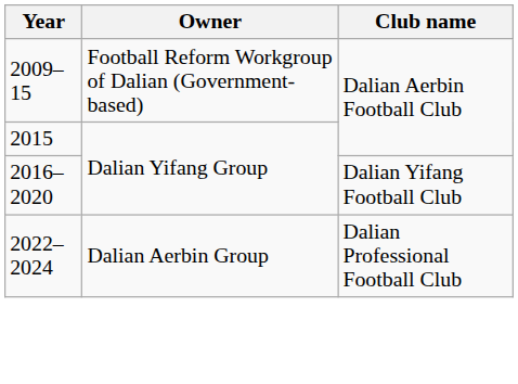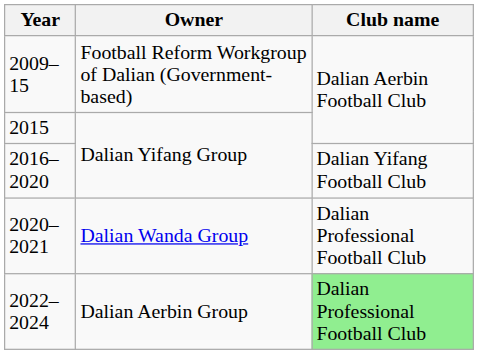+ row: 2020–2021 | Dalian Wanda Group | Dalian Professional Football Club
2022–2024 | Club name: no background -> lightgreen background
